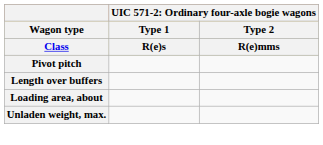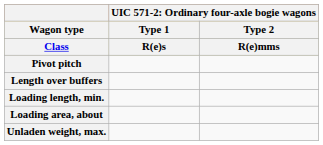+ row: Loading length, min.
